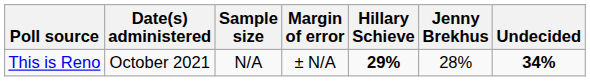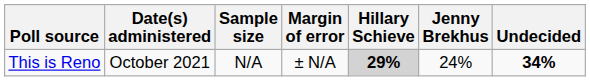This is Reno | Hillary Schieve: no background -> lightgrey background
This is Reno | Jenny Brekhus: 28% -> 24%
